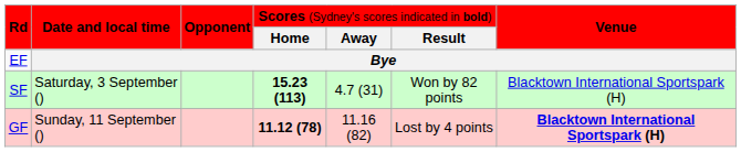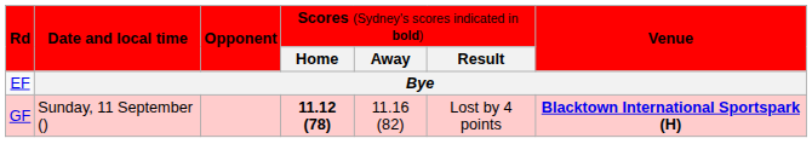- row: SF | Saturday, 3 September () | 15.23 (113) | 4.7 (31) | Won by 82 points | Blacktown International Sportspark (H)
